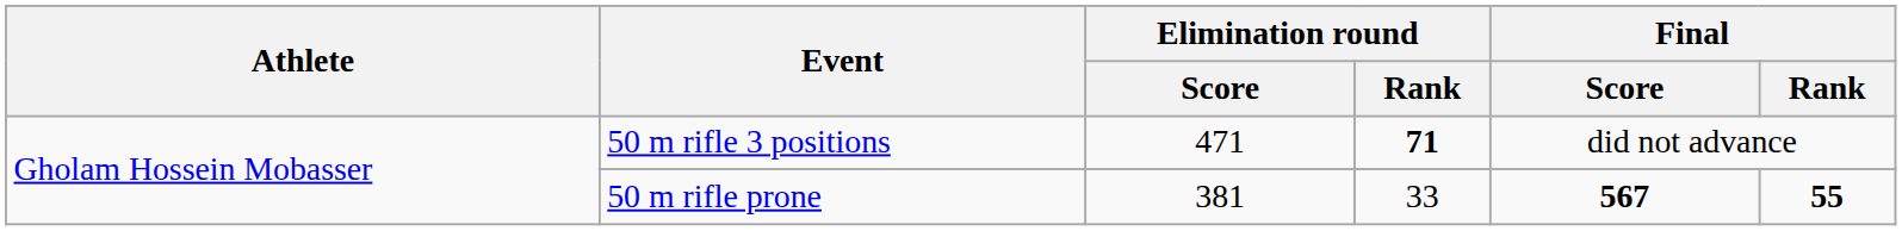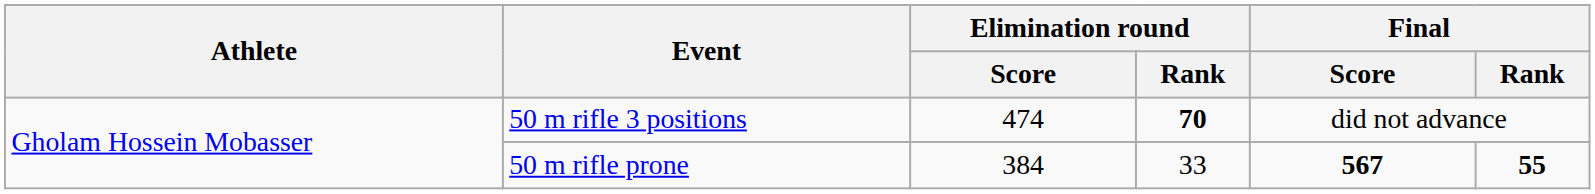50 m rifle 3 positions | Elimination round / Score: 471 -> 474
50 m rifle 3 positions | Elimination round / Rank: 71 -> 70
50 m rifle prone | Elimination round / Score: 381 -> 384
